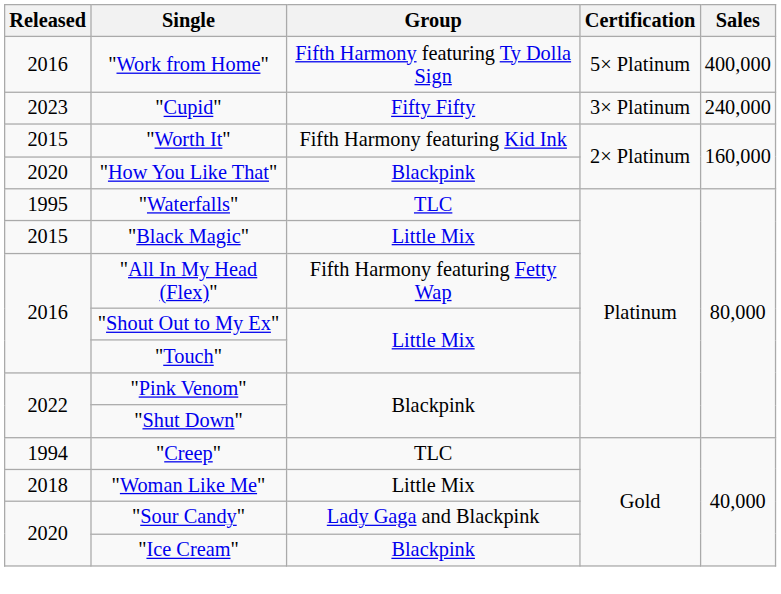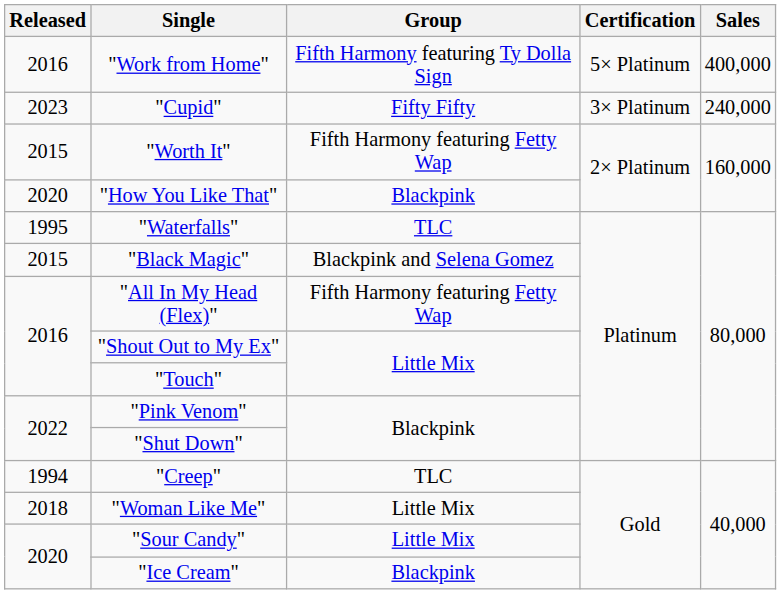"Worth It" | Group: Fifth Harmony featuring Kid Ink -> Fifth Harmony featuring Fetty Wap
"Black Magic" | Group: Little Mix -> Blackpink and Selena Gomez
"Sour Candy" | Group: Lady Gaga and Blackpink -> Little Mix
